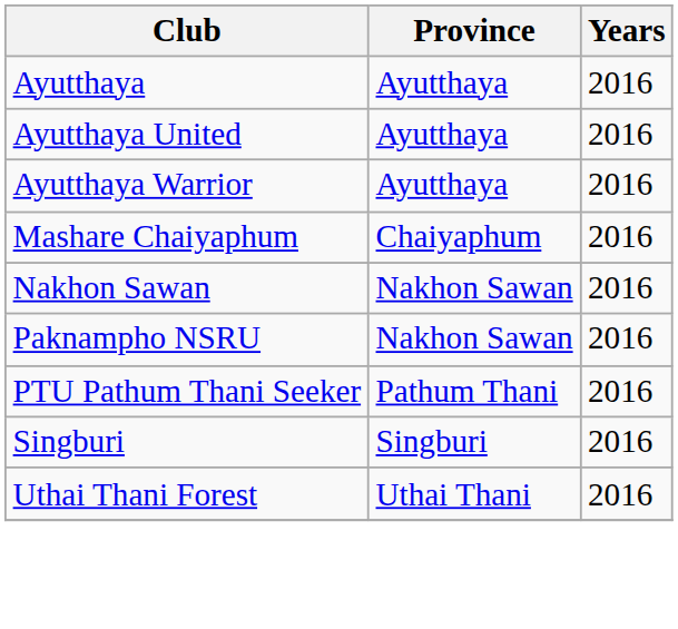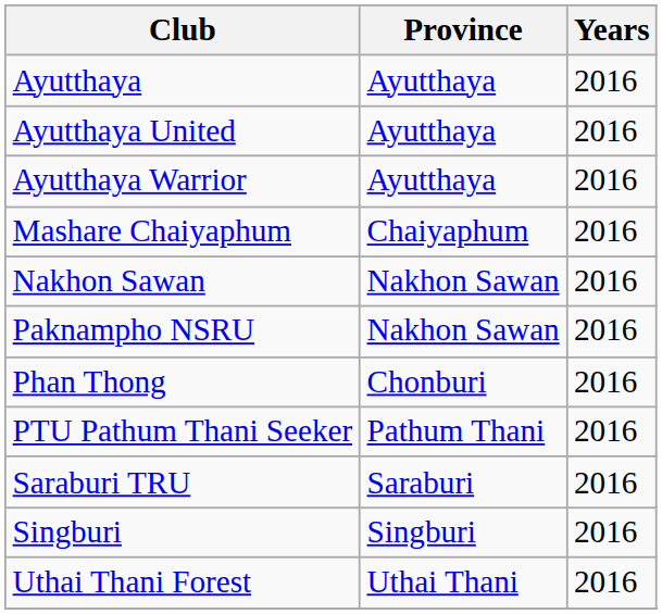+ row: Phan Thong | Chonburi | 2016
+ row: Saraburi TRU | Saraburi | 2016
